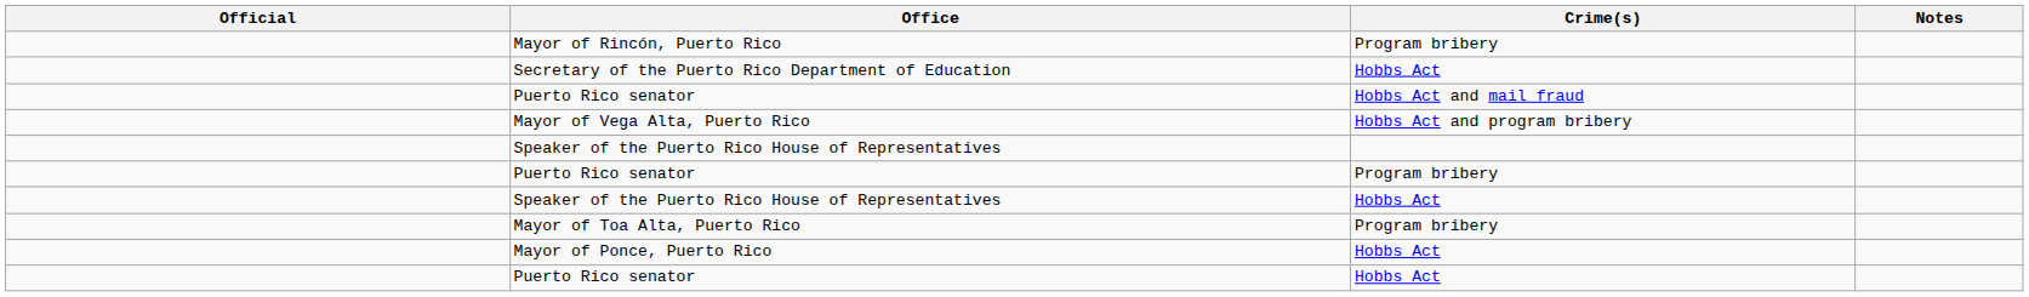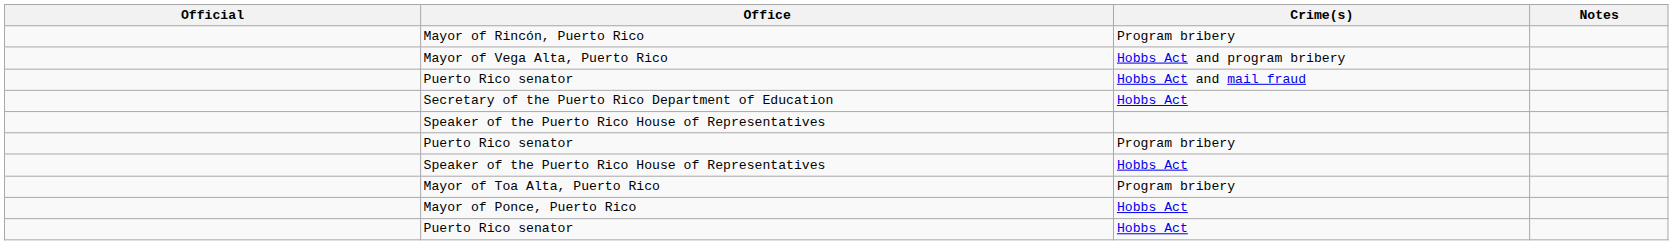rows swapped: Mayor of Vega Alta, Puerto Rico <-> Secretary of the Puerto Rico Department of Education
